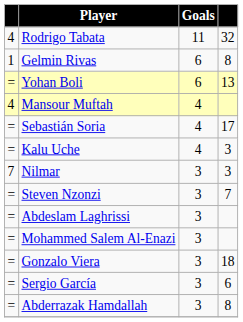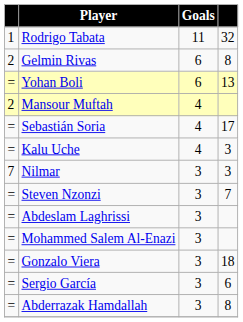Rodrigo Tabata | column 1: 4 -> 1
Gelmin Rivas | column 1: 1 -> 2
Mansour Muftah | column 1: 4 -> 2
